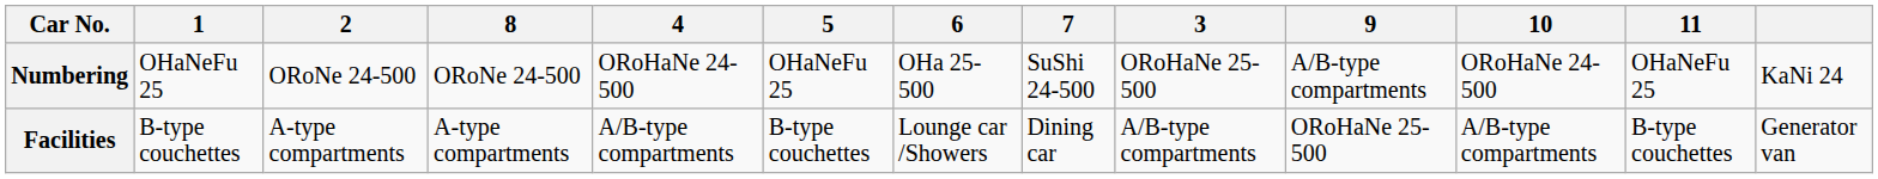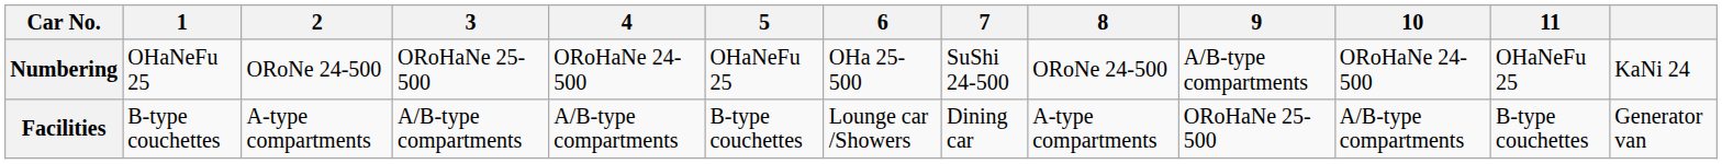columns swapped: 3 <-> 8
